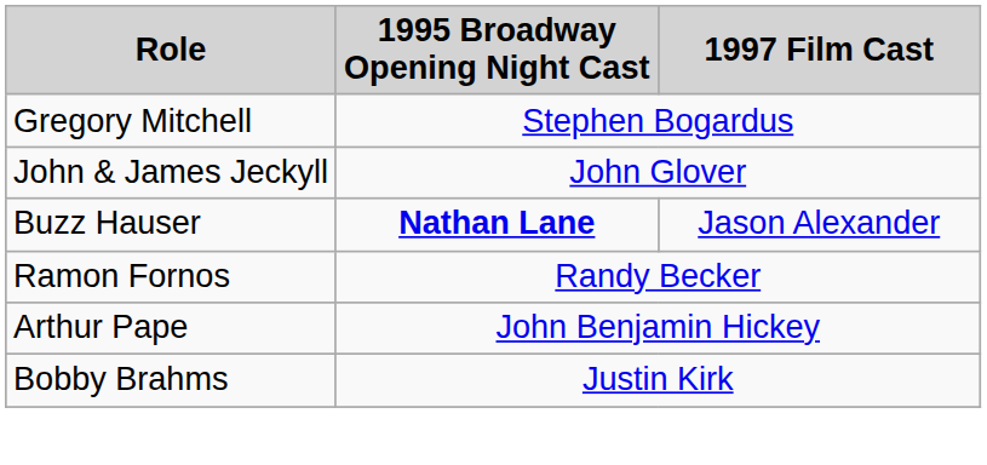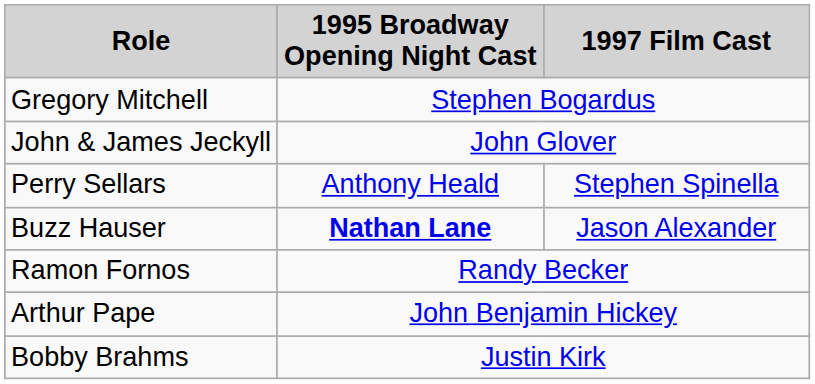+ row: Perry Sellars | Anthony Heald | Stephen Spinella
